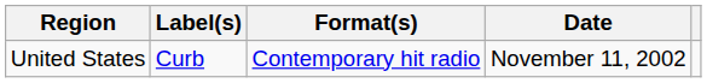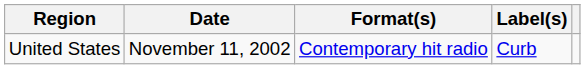columns swapped: Date <-> Label(s)
